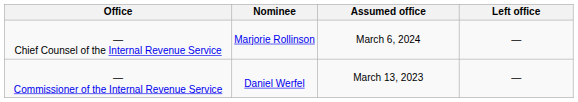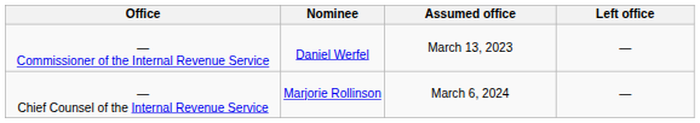rows swapped: — Commissioner of the Internal Revenue Service <-> — Chief Counsel of the Internal Revenue Service
